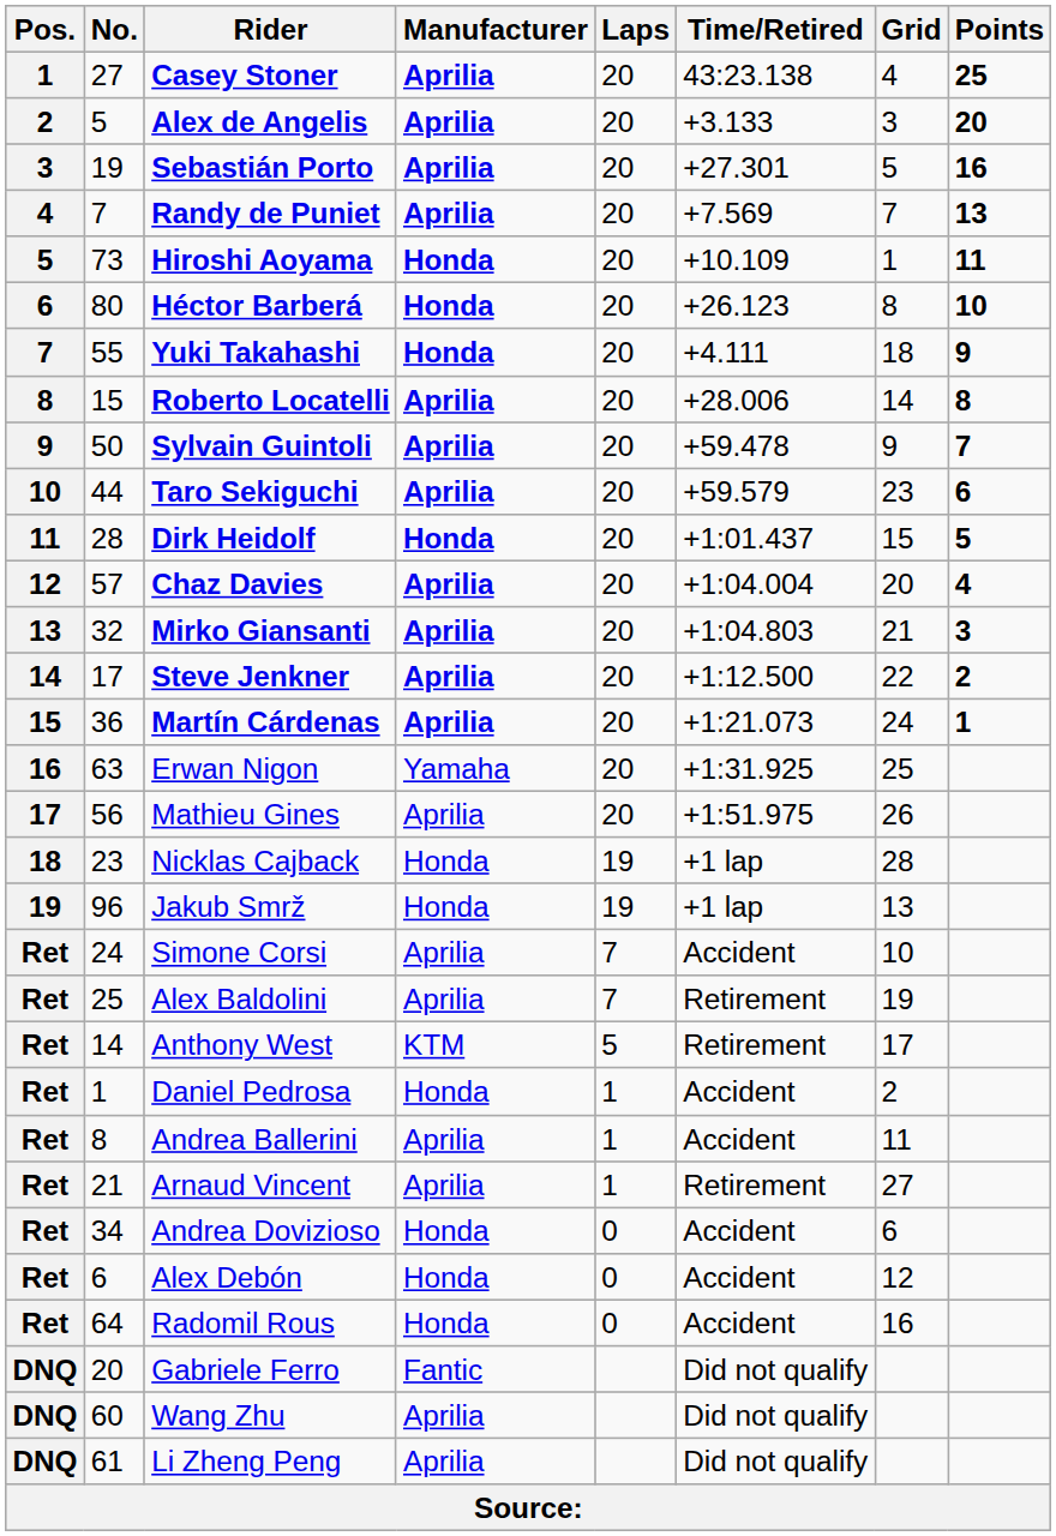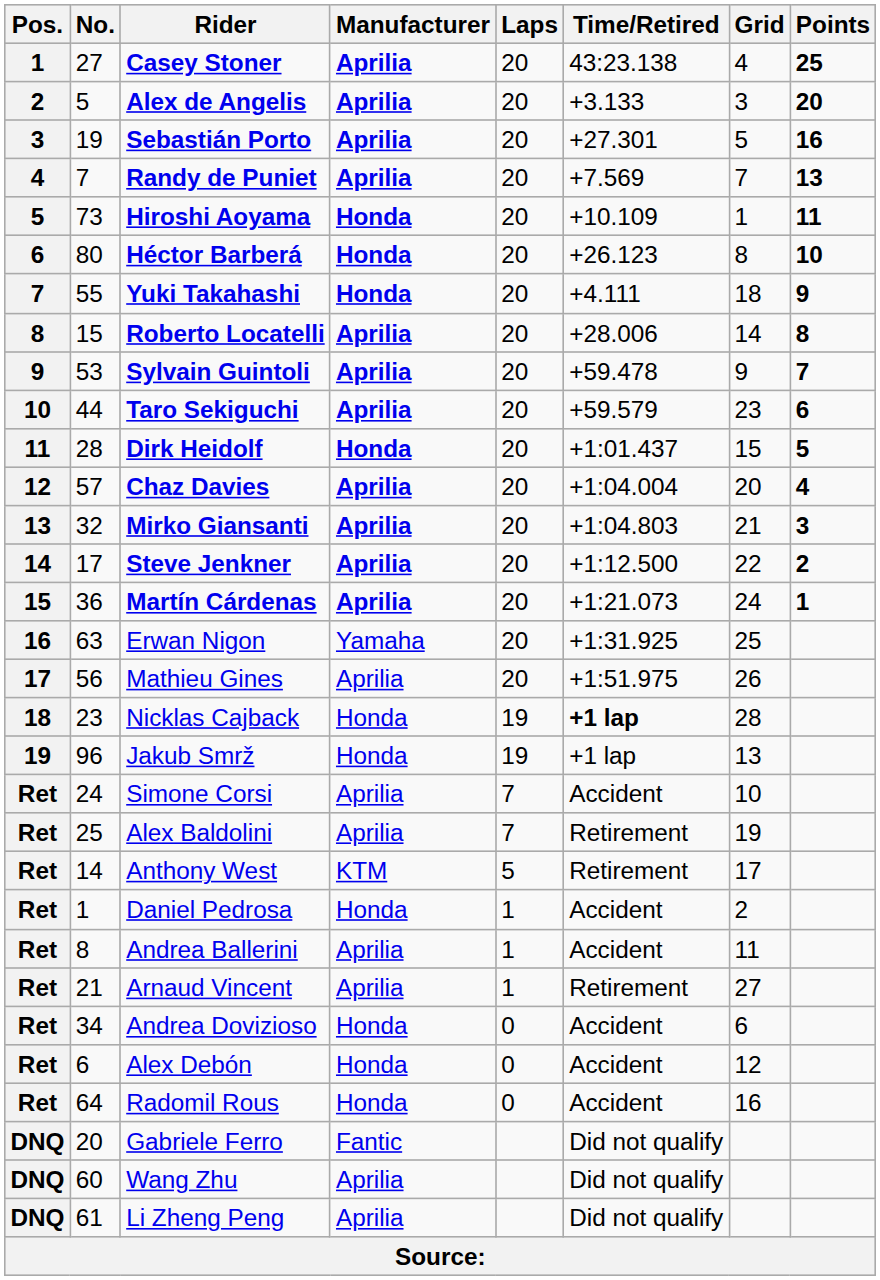Sylvain Guintoli | No.: 50 -> 53
Nicklas Cajback | Time/Retired: normal -> bold
